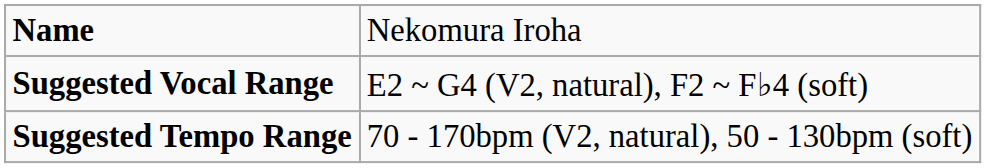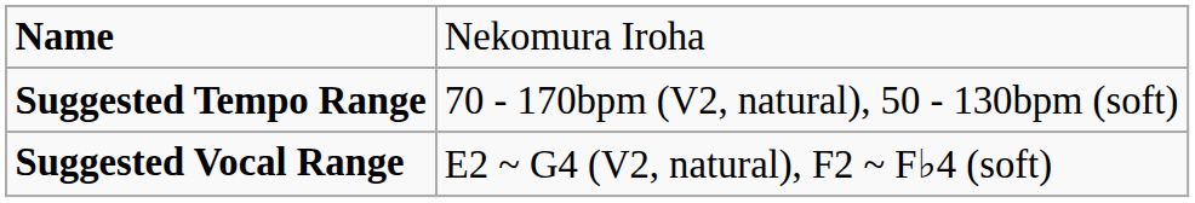rows swapped: Suggested Tempo Range <-> Suggested Vocal Range
